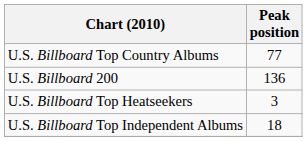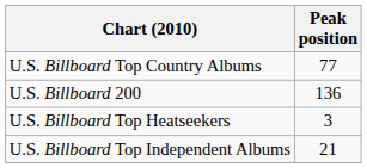U.S. Billboard Top Independent Albums | Peak position: 18 -> 21
